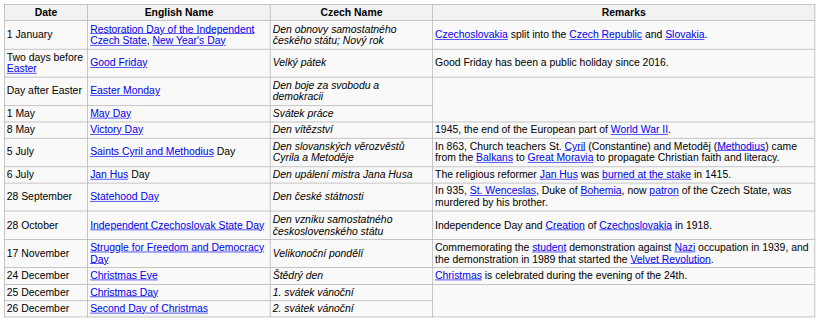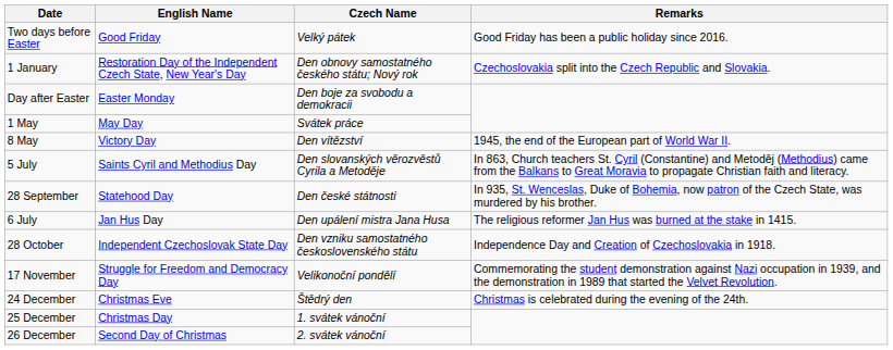rows swapped: 1 January <-> Two days before Easter
rows swapped: 6 July <-> 28 September
